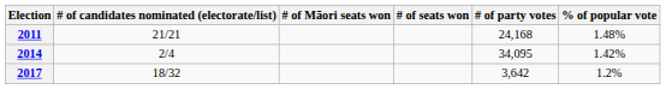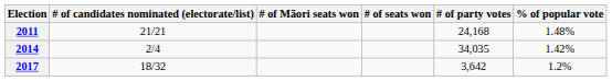2014 | # of party votes: 34,095 -> 34,035
